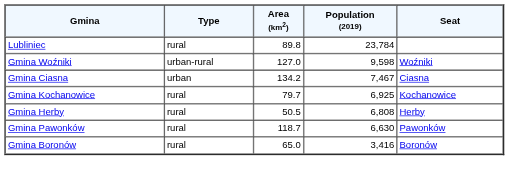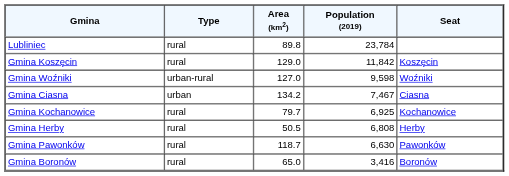+ row: Gmina Koszęcin | rural | 129.0 | 11,842 | Koszęcin
